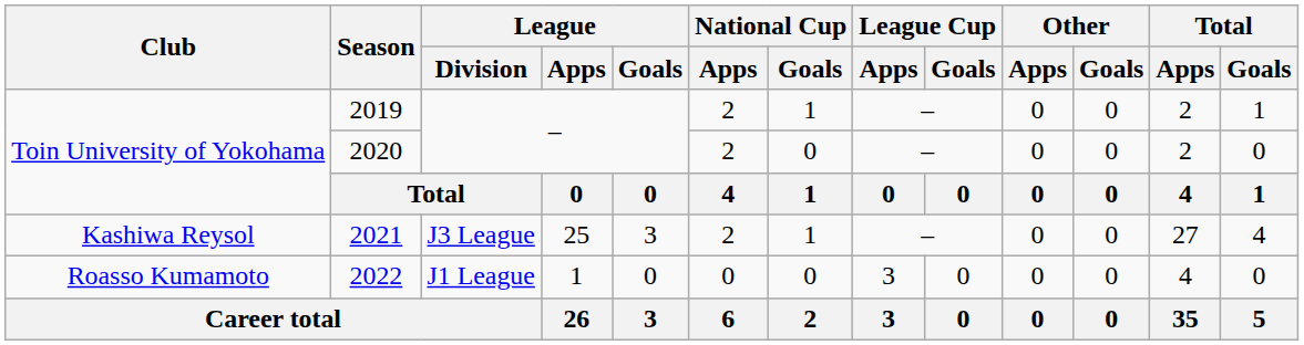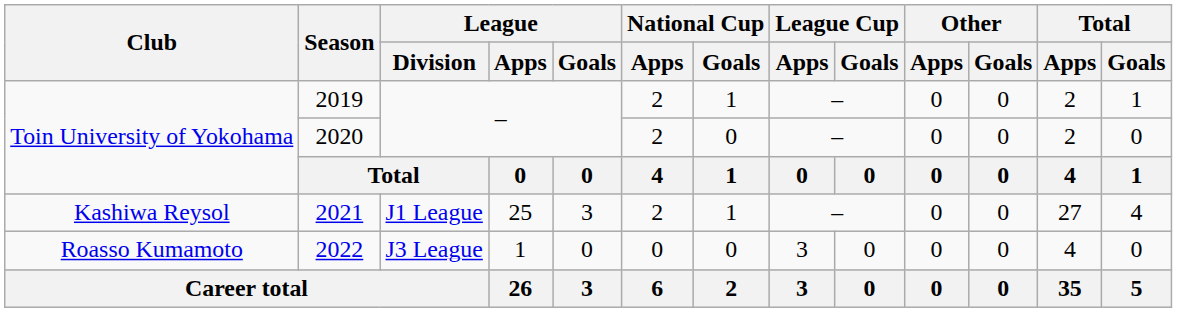2021 | League / Division: J3 League -> J1 League
2022 | League / Division: J1 League -> J3 League
